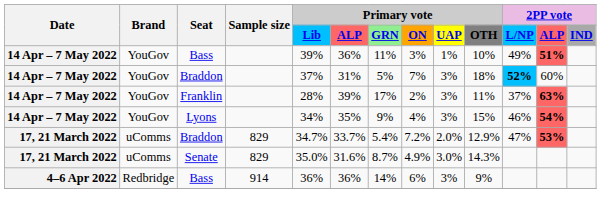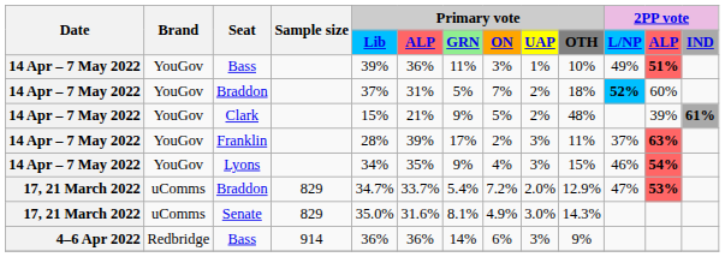14 Apr – 7 May 2022 / Braddon | Primary vote / UAP: 3% -> 2%
+ row: 14 Apr – 7 May 2022 | YouGov | Clark | 15% | 21% | 9% | 5% | 2% | 48% | 39% | 61%
Senate | Primary vote / GRN: 8.7% -> 8.1%
